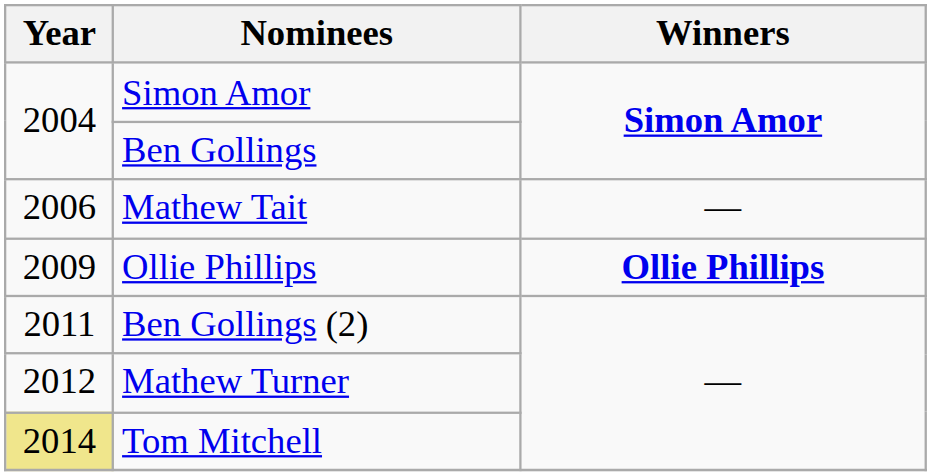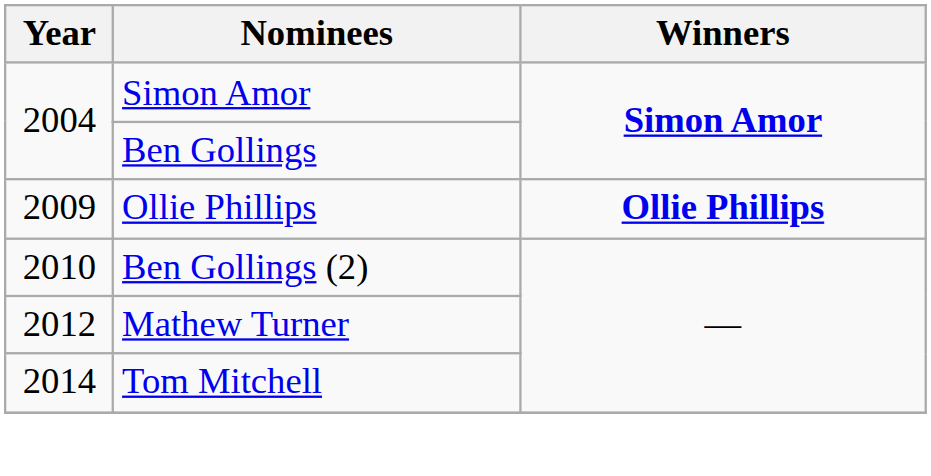- row: 2006 | Mathew Tait | —
Ben Gollings (2) | Year: 2011 -> 2010
Tom Mitchell | Year: khaki background -> no background
